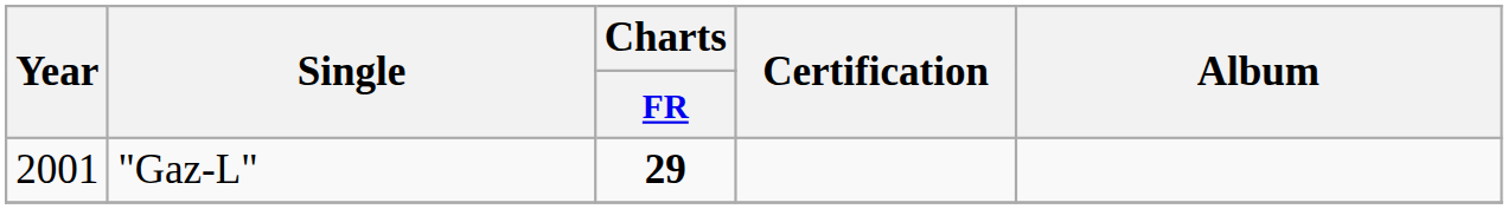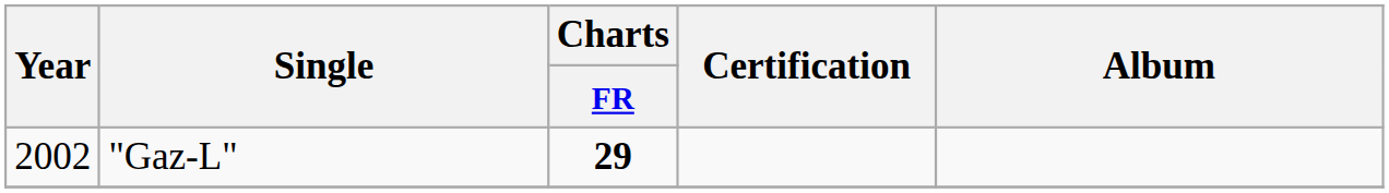"Gaz-L" | Year: 2001 -> 2002
